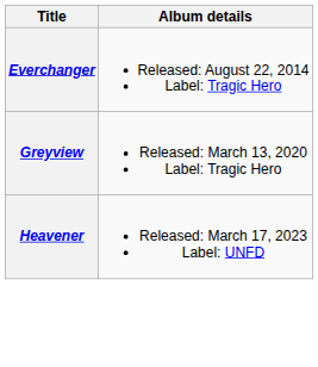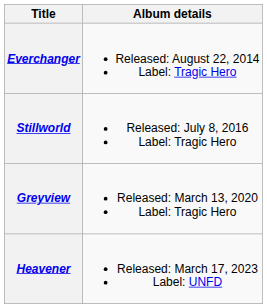+ row: Stillworld | Released: July 8, 2016 Label: Tragic Hero
